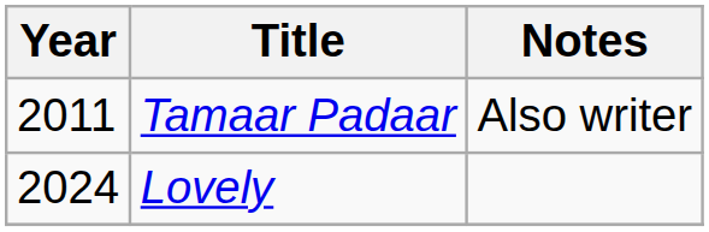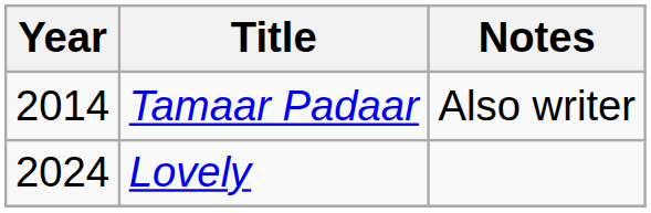Tamaar Padaar | Year: 2011 -> 2014
